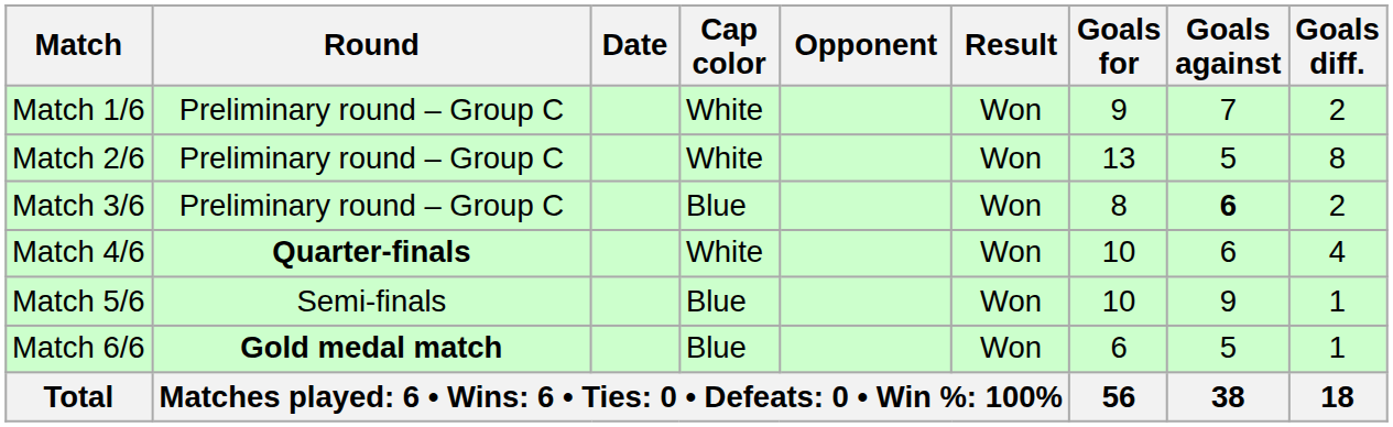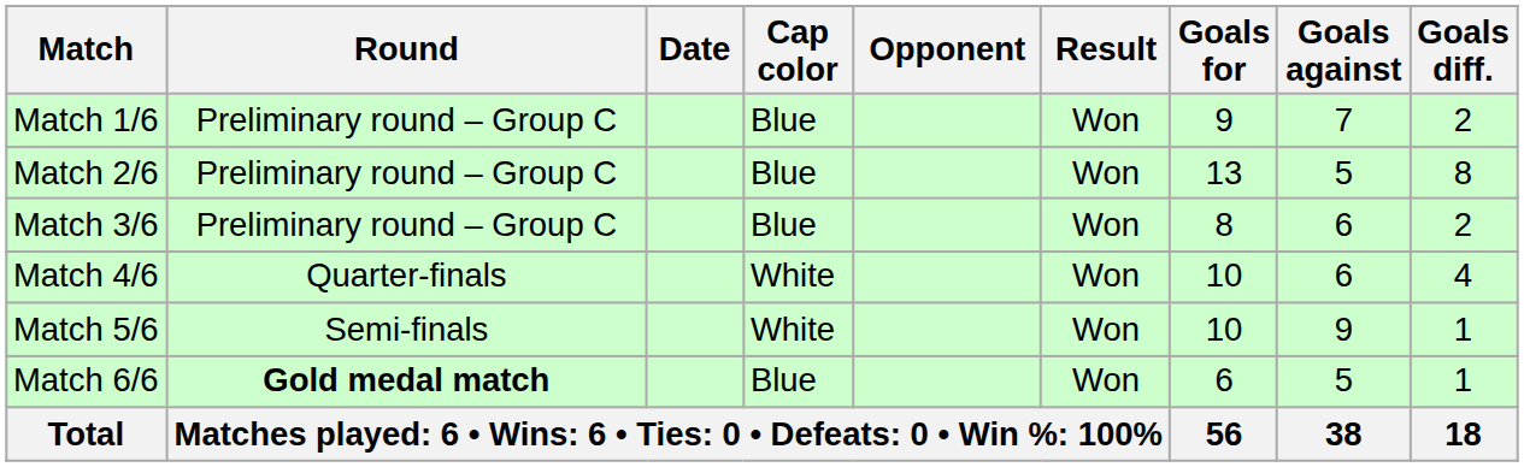Match 1/6 | Cap color: White -> Blue
Match 2/6 | Cap color: White -> Blue
Match 3/6 | Goals against: bold -> normal
Match 4/6 | Round: bold -> normal
Match 5/6 | Cap color: Blue -> White
